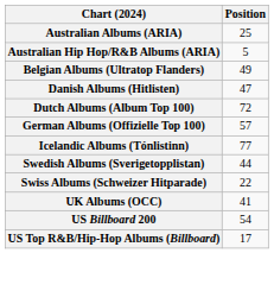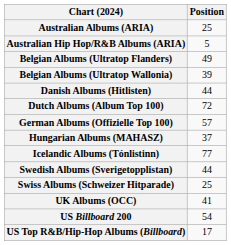+ row: Belgian Albums (Ultratop Wallonia) | 39
Danish Albums (Hitlisten) | Position: 47 -> 44
+ row: Hungarian Albums (MAHASZ) | 37
Swiss Albums (Schweizer Hitparade) | Position: 22 -> 25
